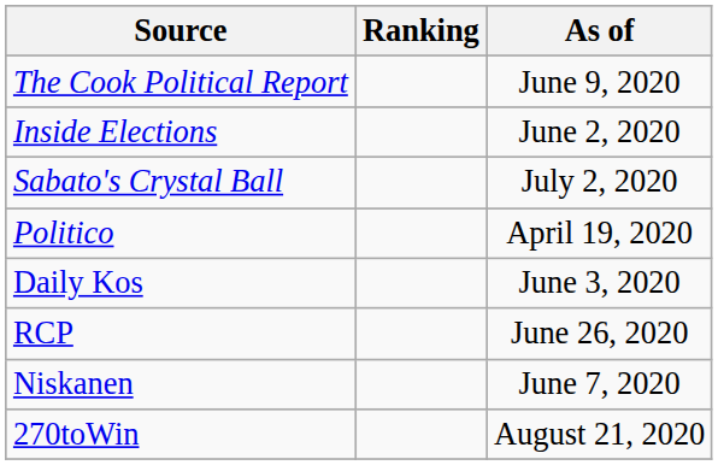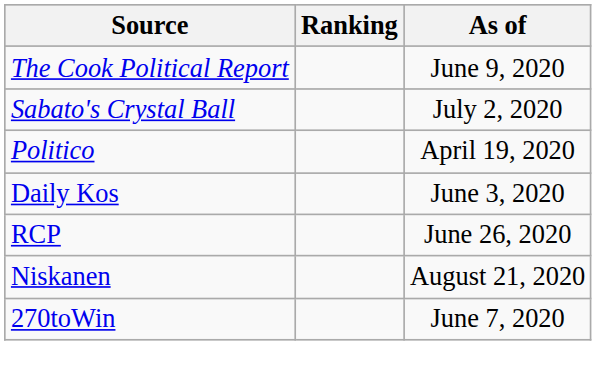- row: Inside Elections | June 2, 2020
Niskanen | As of: June 7, 2020 -> August 21, 2020
270toWin | As of: August 21, 2020 -> June 7, 2020
